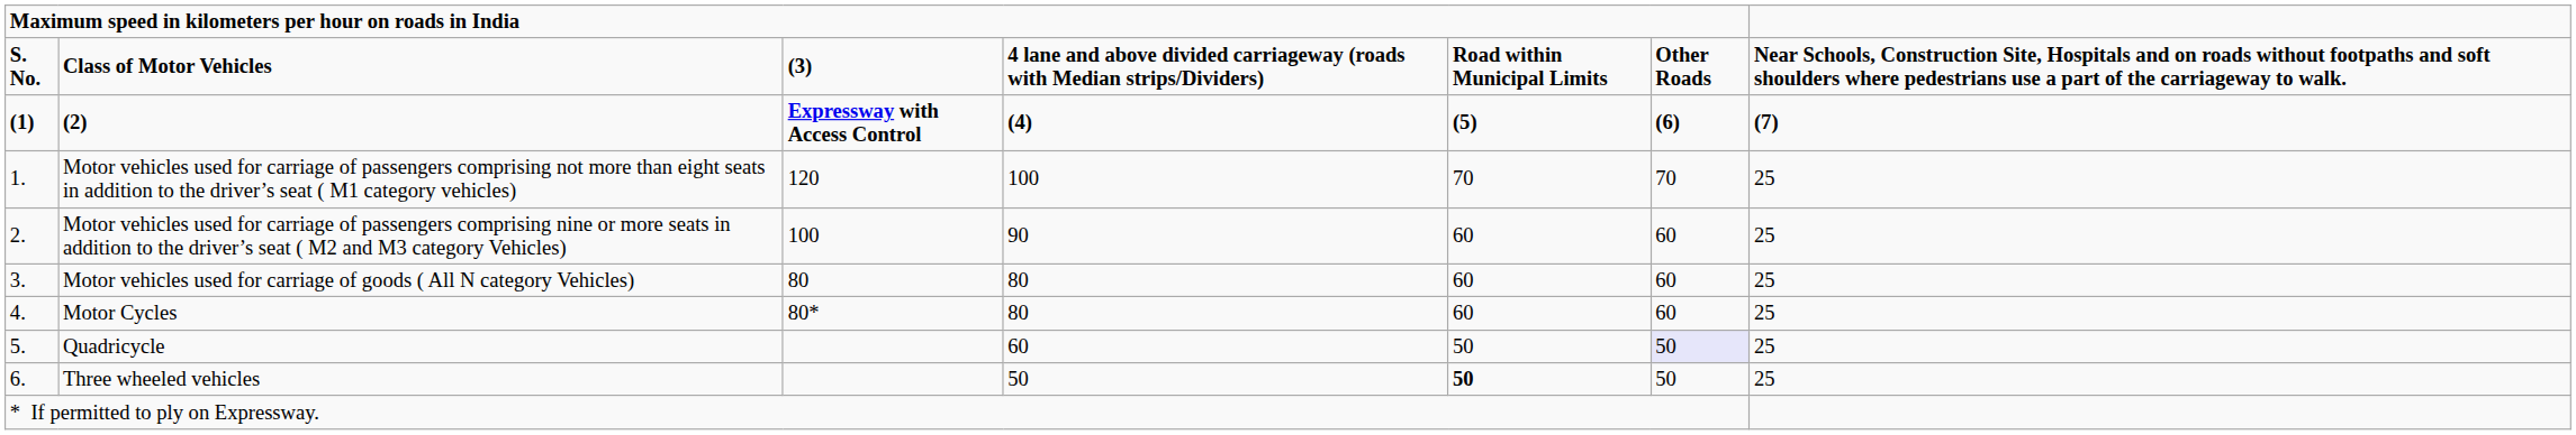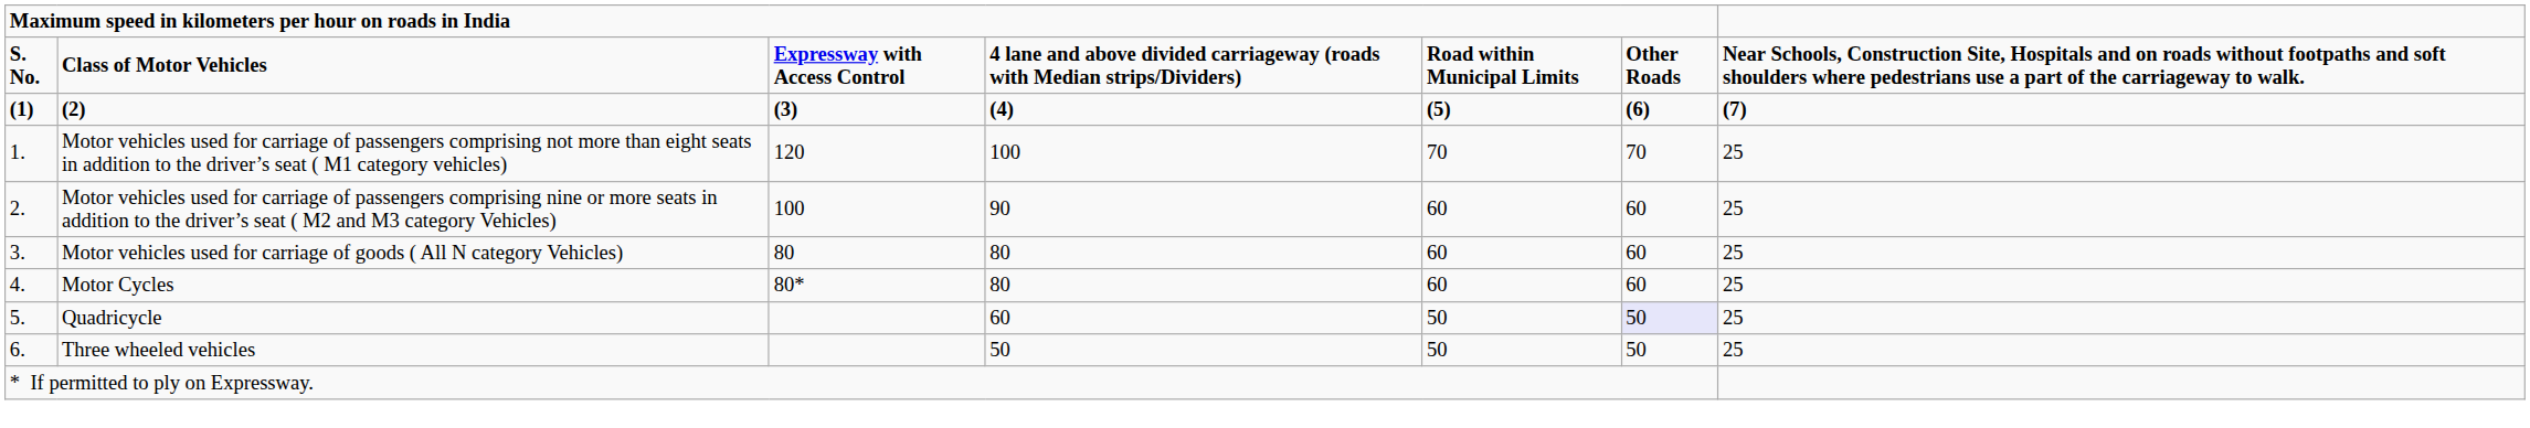Class of Motor Vehicles | column 3: (3) -> Expressway with Access Control
(2) | column 3: Expressway with Access Control -> (3)
Three wheeled vehicles | column 5: bold -> normal
